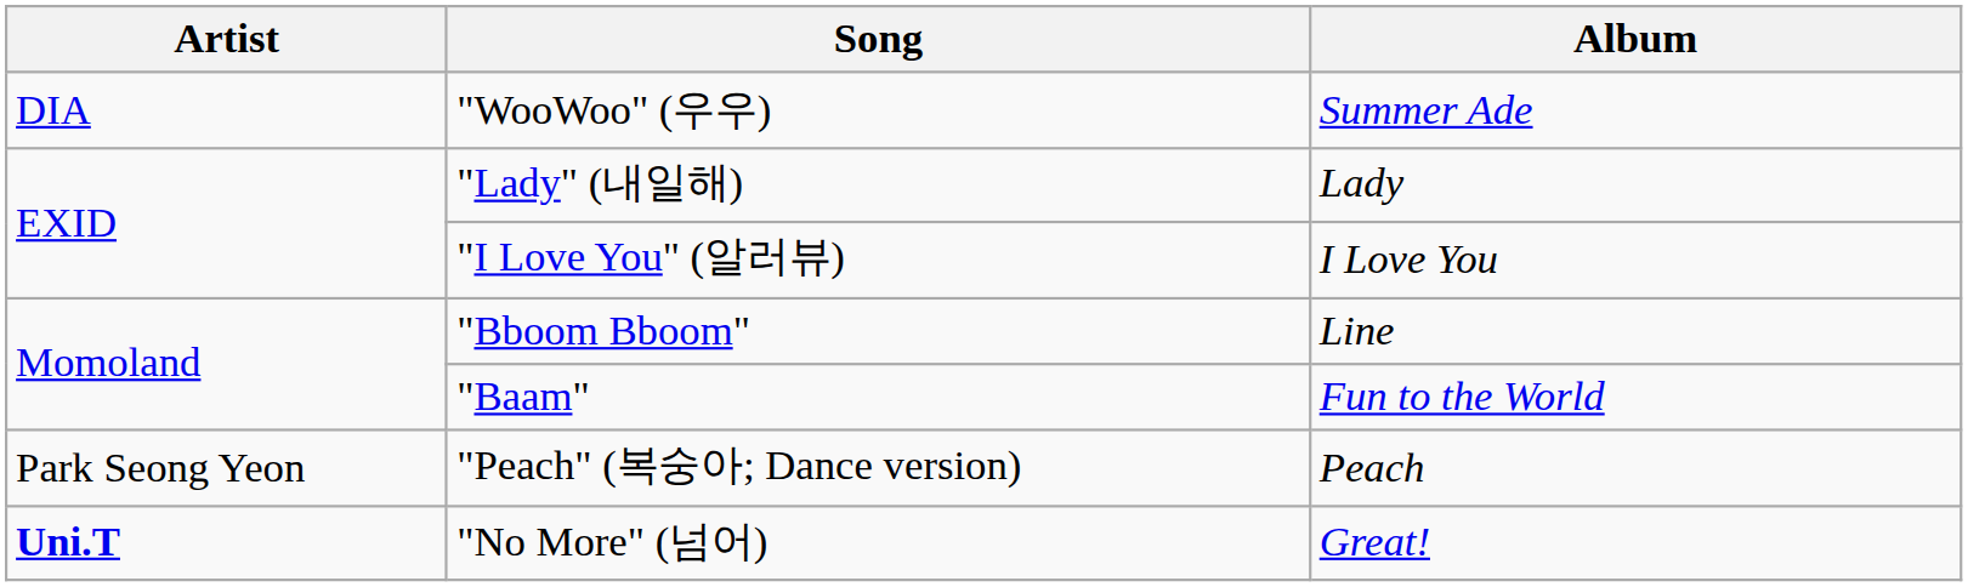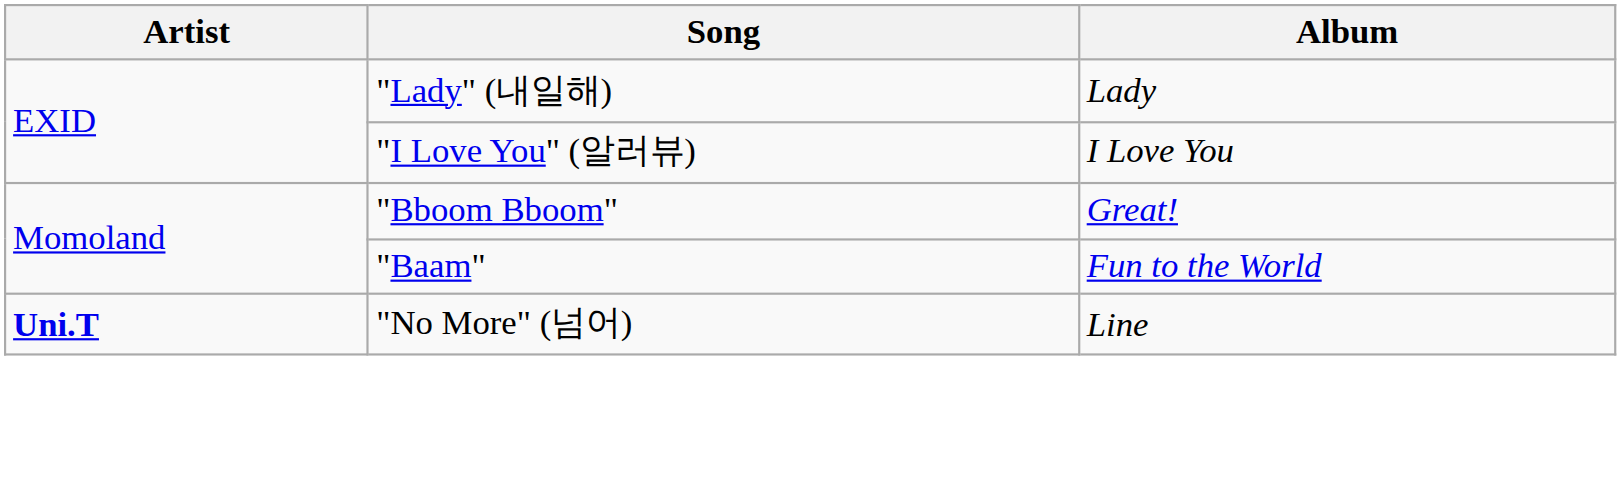- row: DIA | "WooWoo" (우우) | Summer Ade
"Bboom Bboom" | Album: Line -> Great!
- row: Park Seong Yeon | "Peach" (복숭아; Dance version) | Peach
"No More" (넘어) | Album: Great! -> Line
